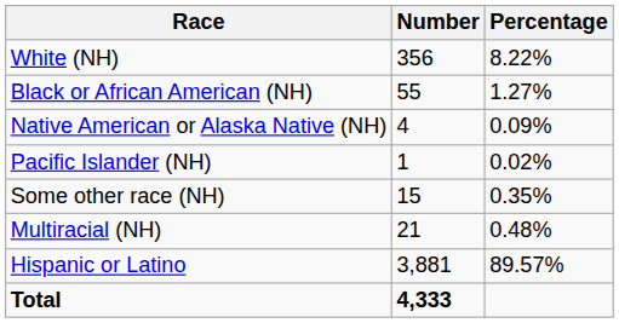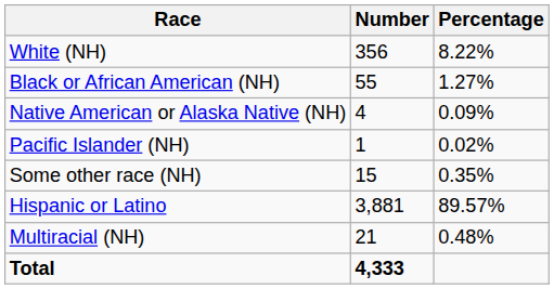rows swapped: Multiracial (NH) <-> Hispanic or Latino
